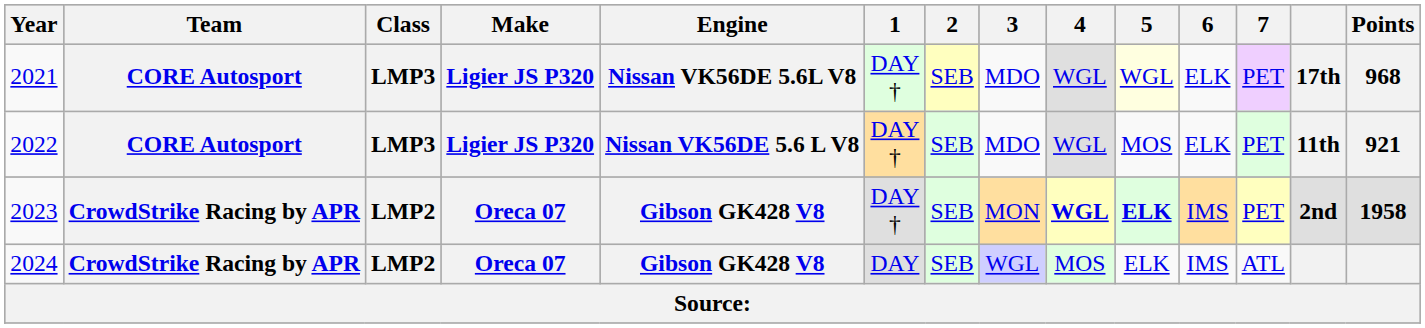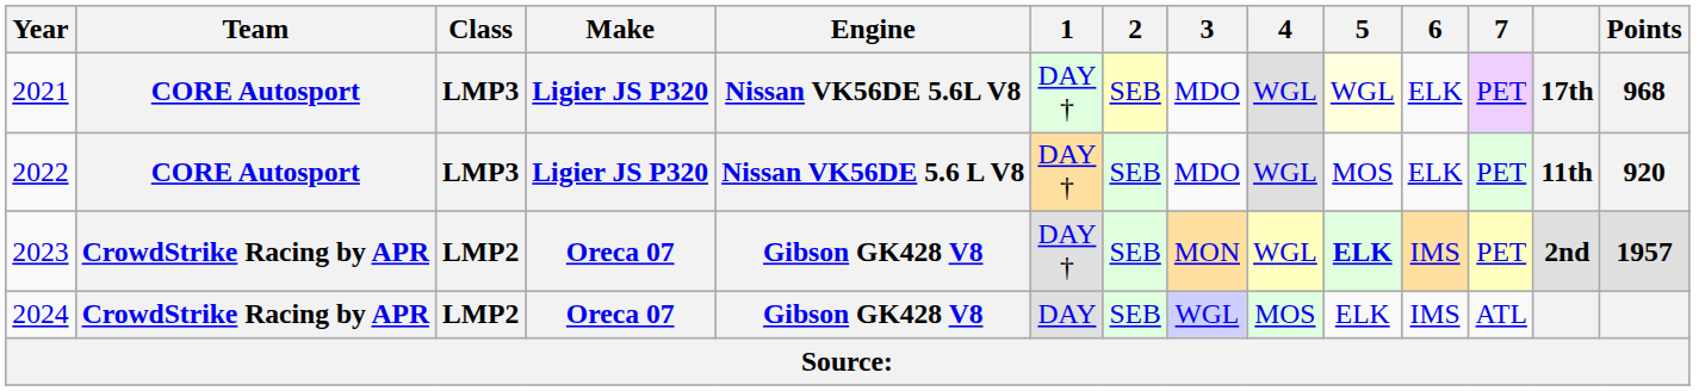2022 | Points: 921 -> 920
2023 | 4: bold -> normal
2023 | Points: 1958 -> 1957
